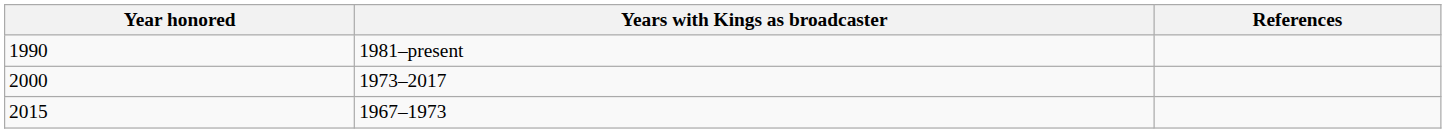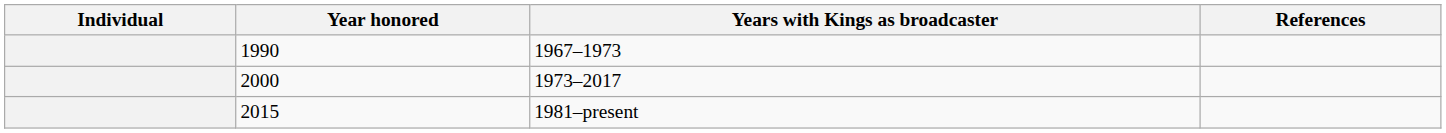+ column: Individual
1990 | Years with Kings as broadcaster: 1981–present -> 1967–1973
2015 | Years with Kings as broadcaster: 1967–1973 -> 1981–present
